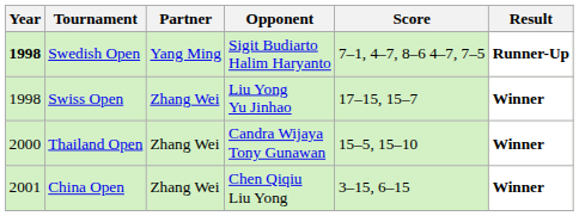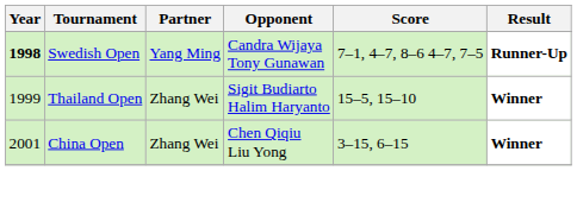Swedish Open | Opponent: Sigit Budiarto Halim Haryanto -> Candra Wijaya Tony Gunawan
- row: 1998 | Swiss Open | Zhang Wei | Liu Yong Yu Jinhao | 17–15, 15–7 | Winner
Thailand Open | Year: 2000 -> 1999
Thailand Open | Opponent: Candra Wijaya Tony Gunawan -> Sigit Budiarto Halim Haryanto
